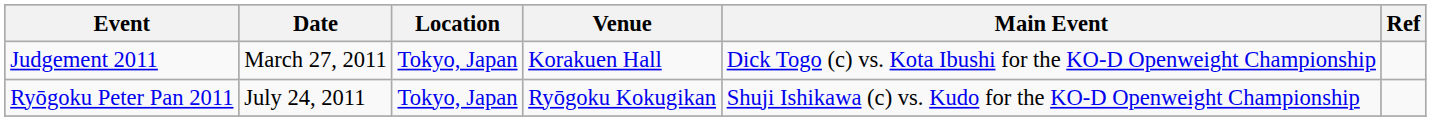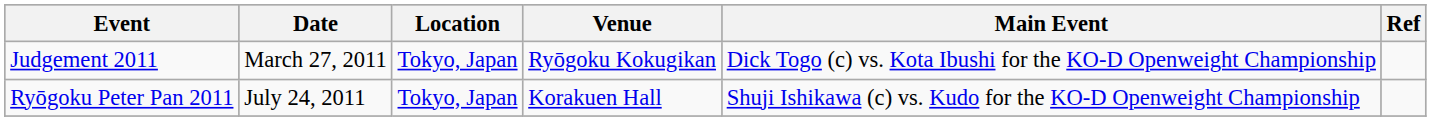Judgement 2011 | Venue: Korakuen Hall -> Ryōgoku Kokugikan
Ryōgoku Peter Pan 2011 | Venue: Ryōgoku Kokugikan -> Korakuen Hall
